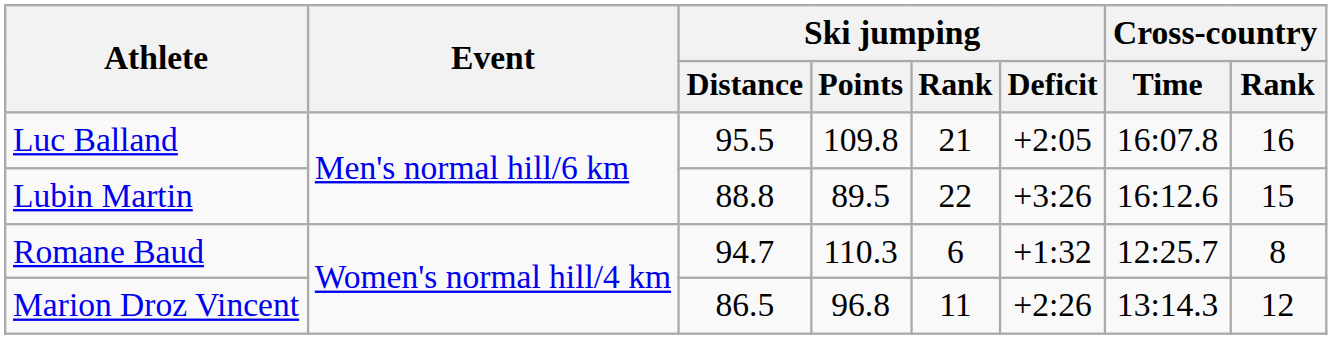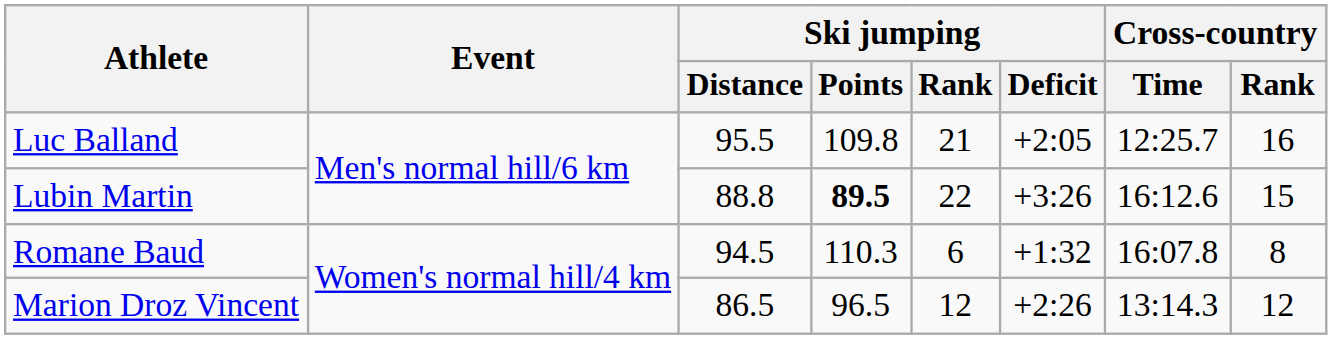Luc Balland | Cross-country / Time: 16:07.8 -> 12:25.7
Lubin Martin | Ski jumping / Points: normal -> bold
Romane Baud | Ski jumping / Distance: 94.7 -> 94.5
Romane Baud | Cross-country / Time: 12:25.7 -> 16:07.8
Marion Droz Vincent | Ski jumping / Points: 96.8 -> 96.5
Marion Droz Vincent | Ski jumping / Rank: 11 -> 12
